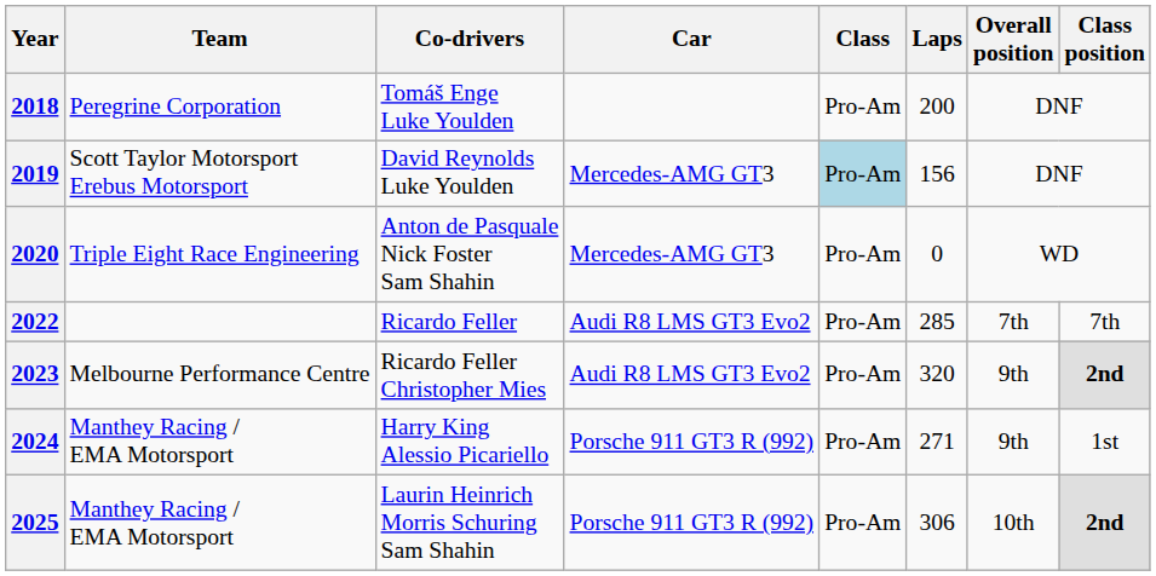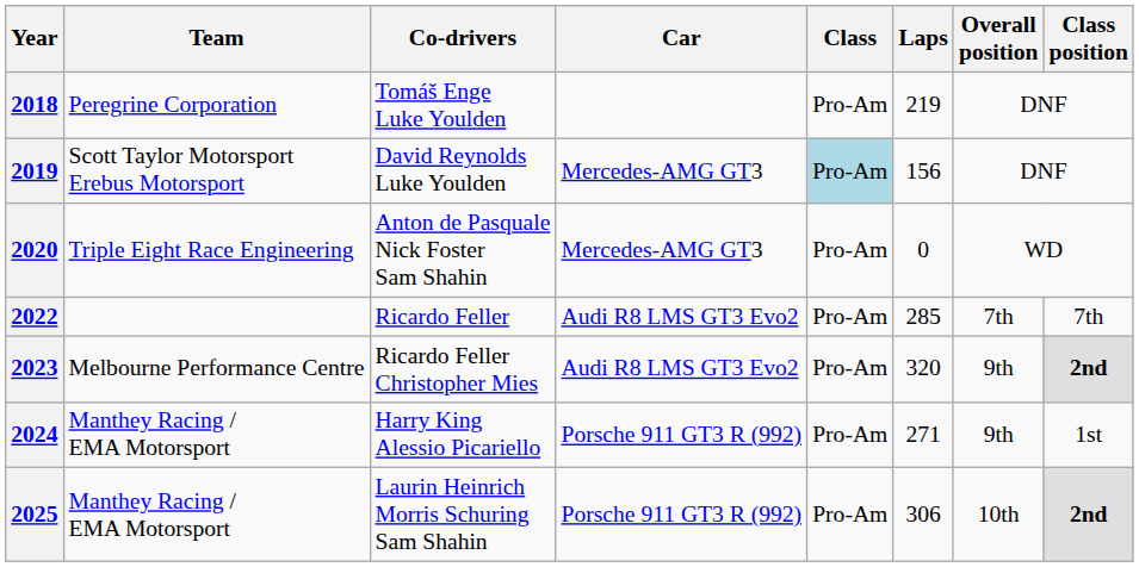2018 | Laps: 200 -> 219
